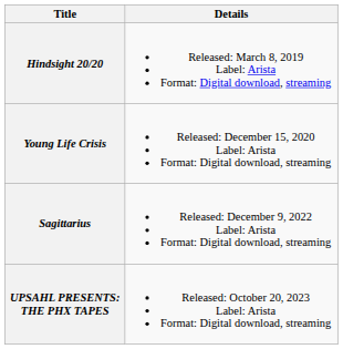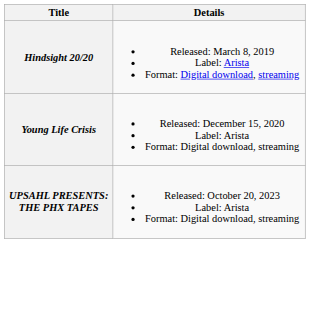- row: Sagittarius | Released: December 9, 2022 Label: Arista Format: Digital download, streaming
